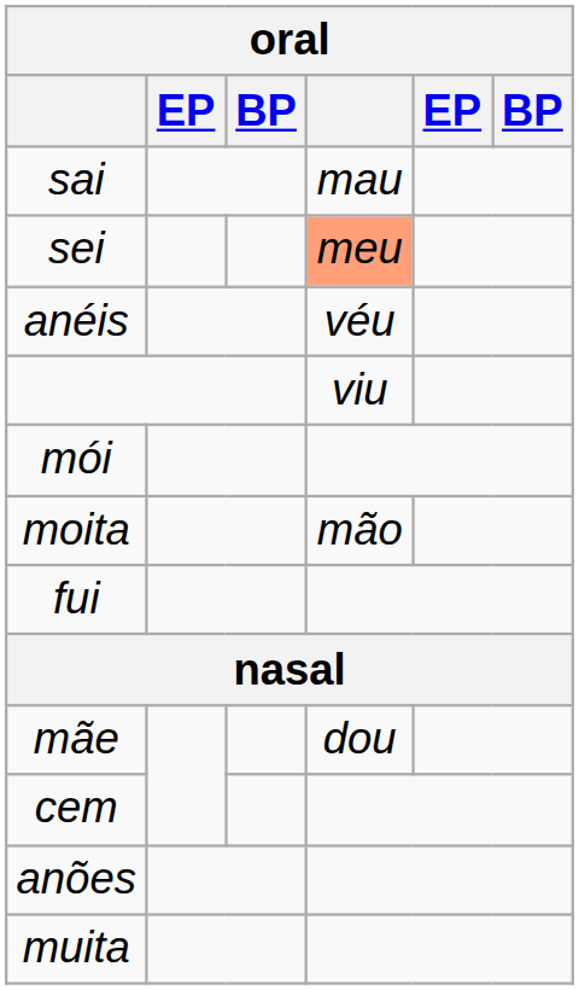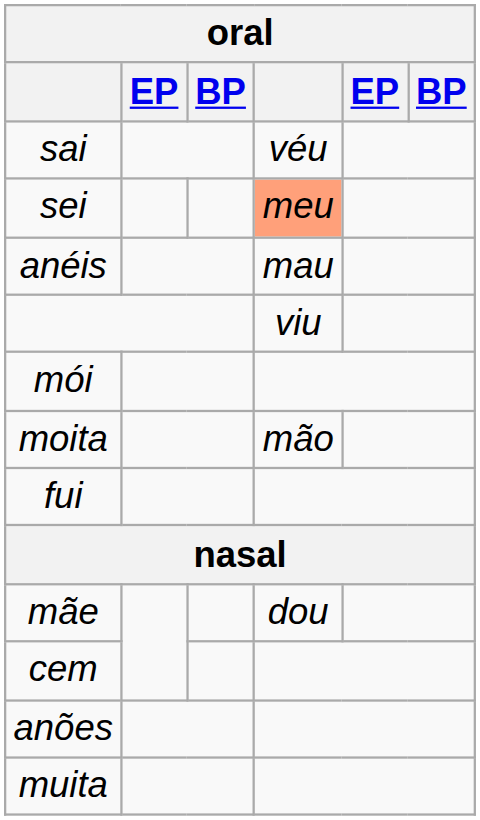sai | column 4: mau -> véu
anéis | column 4: véu -> mau
